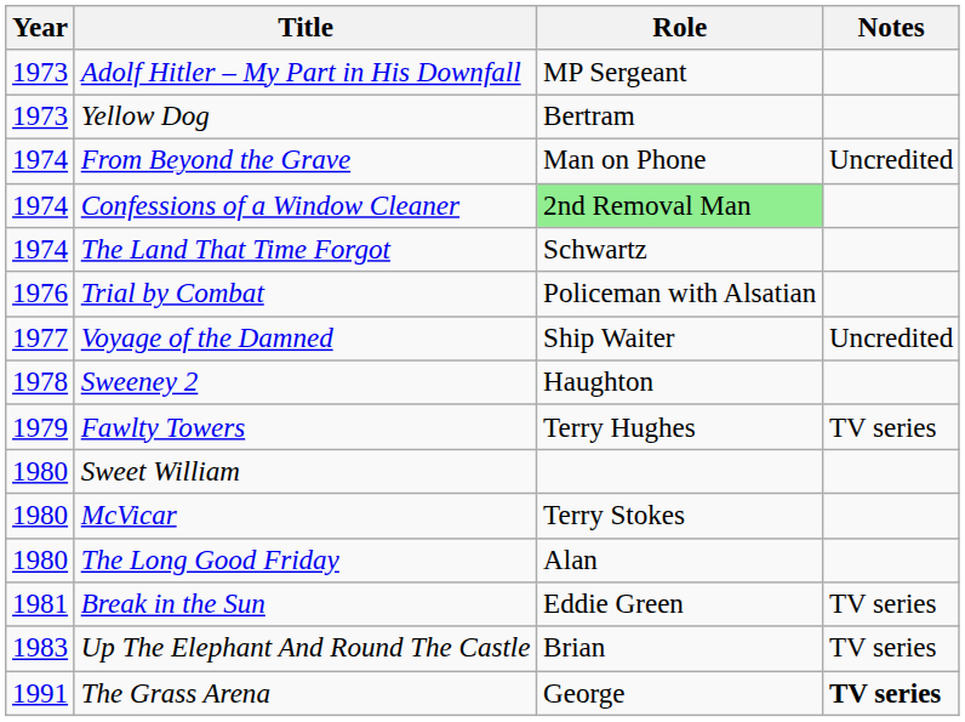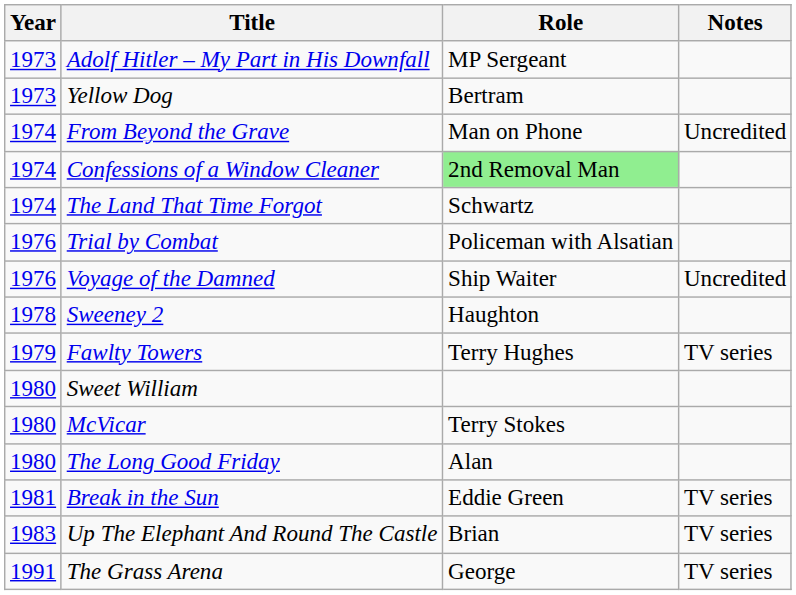Voyage of the Damned | Year: 1977 -> 1976
The Grass Arena | Notes: bold -> normal
